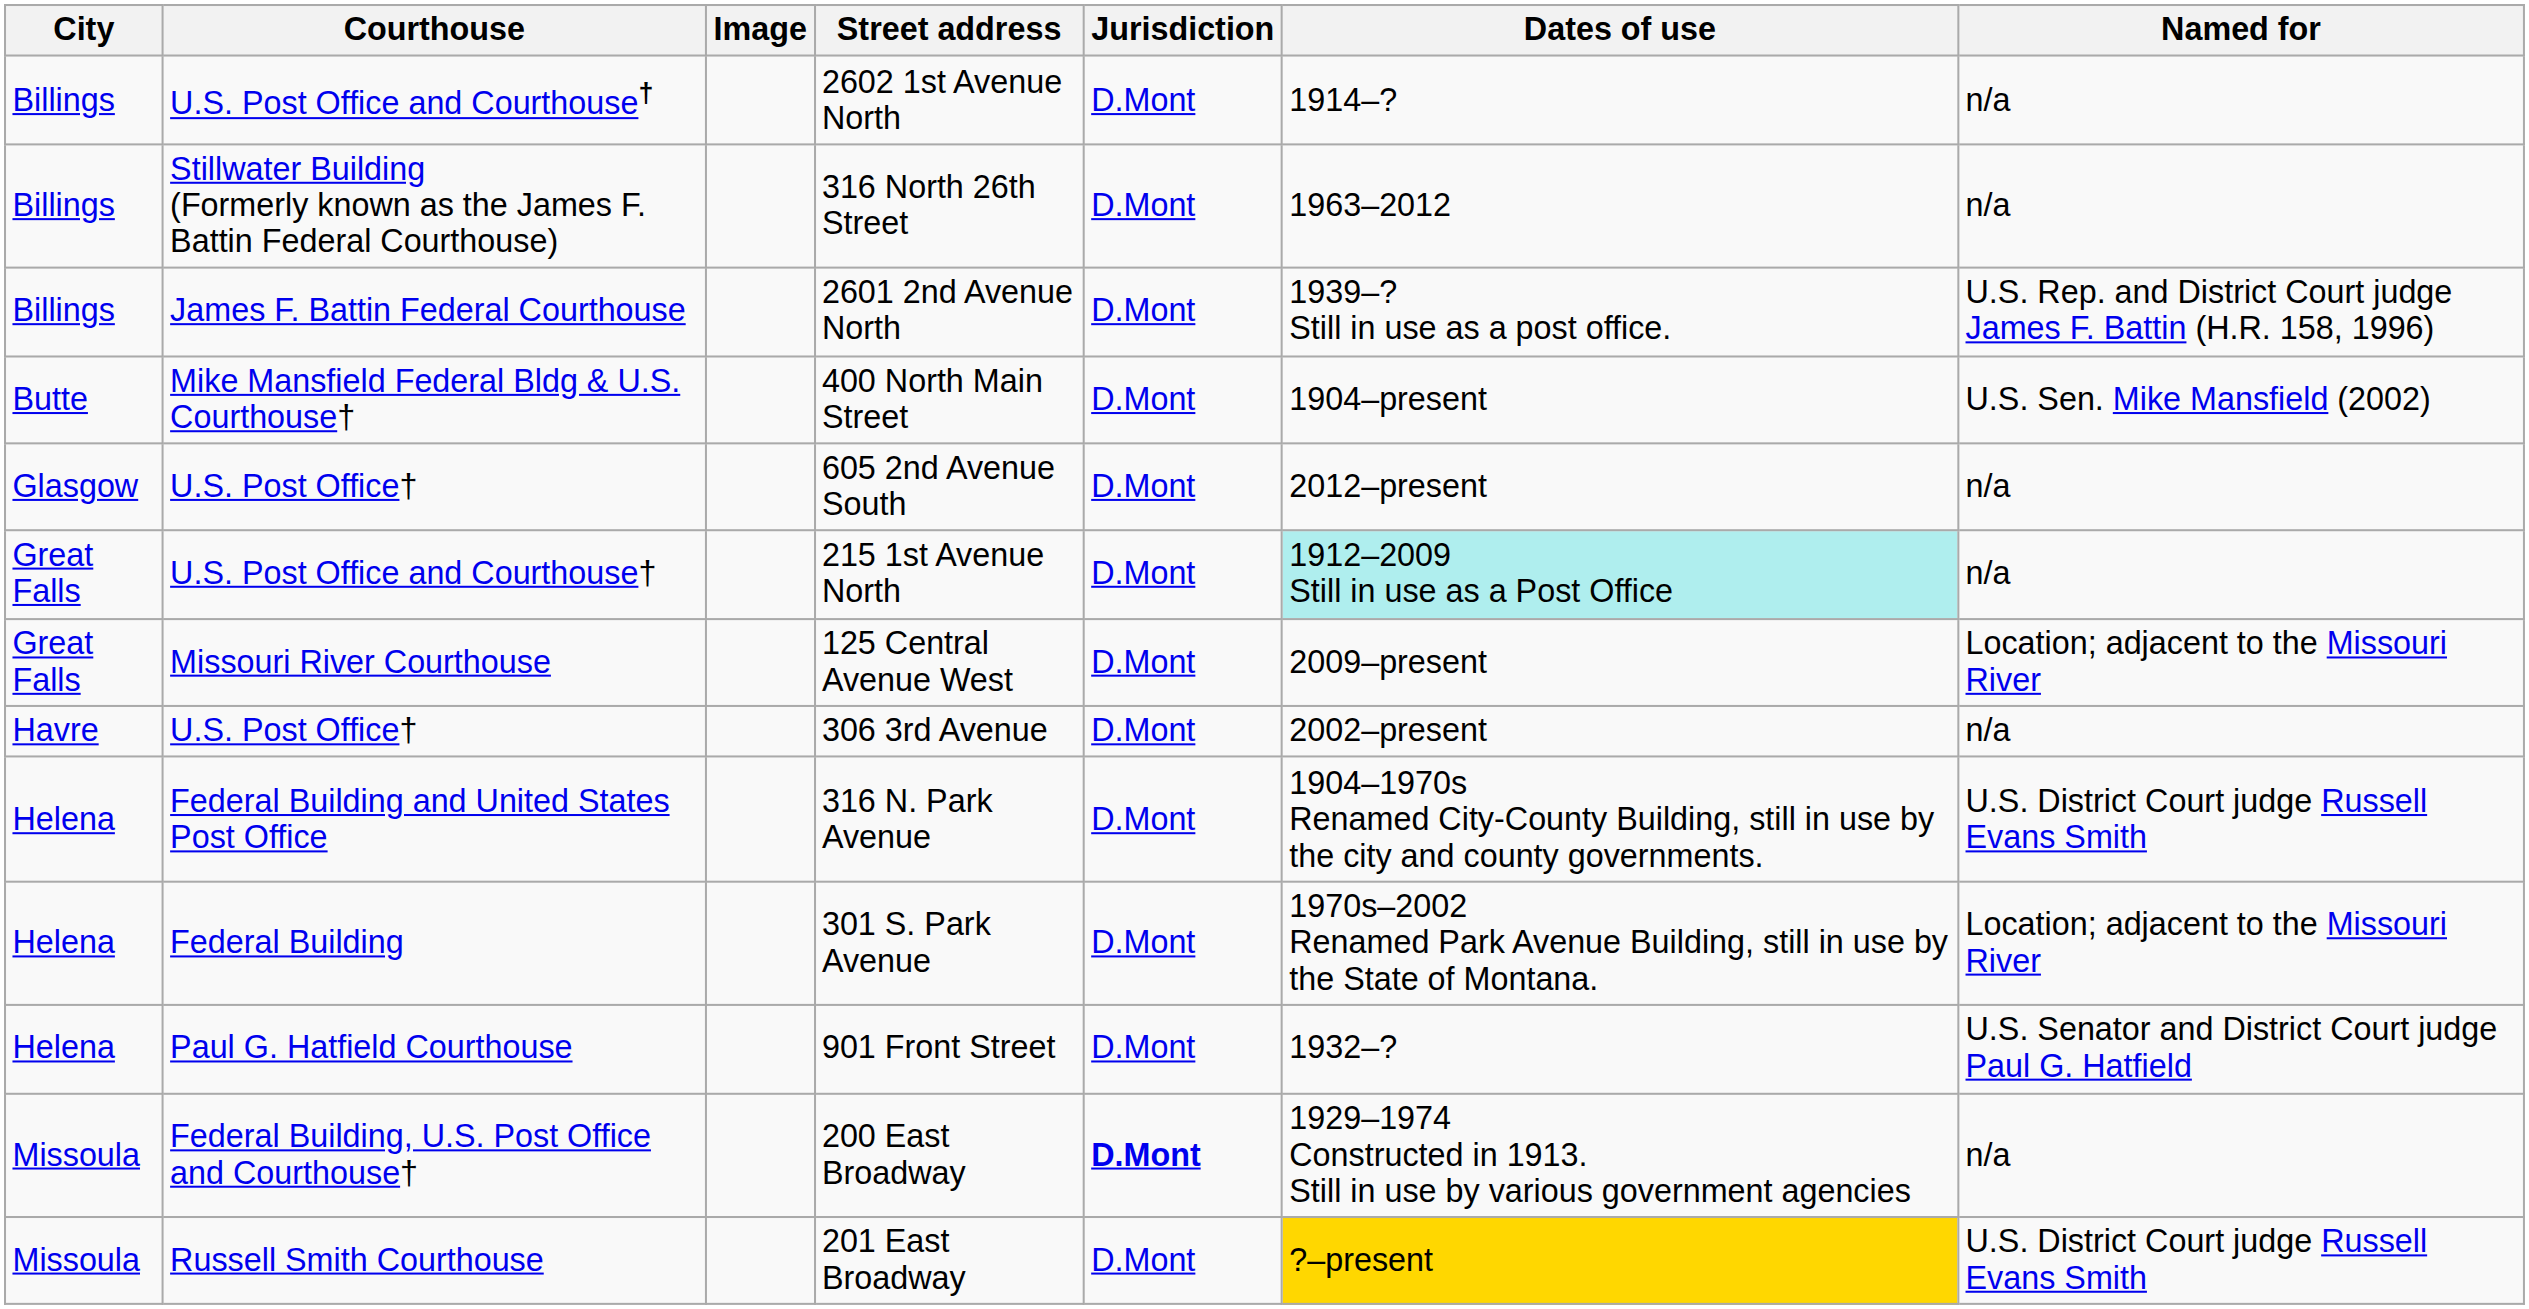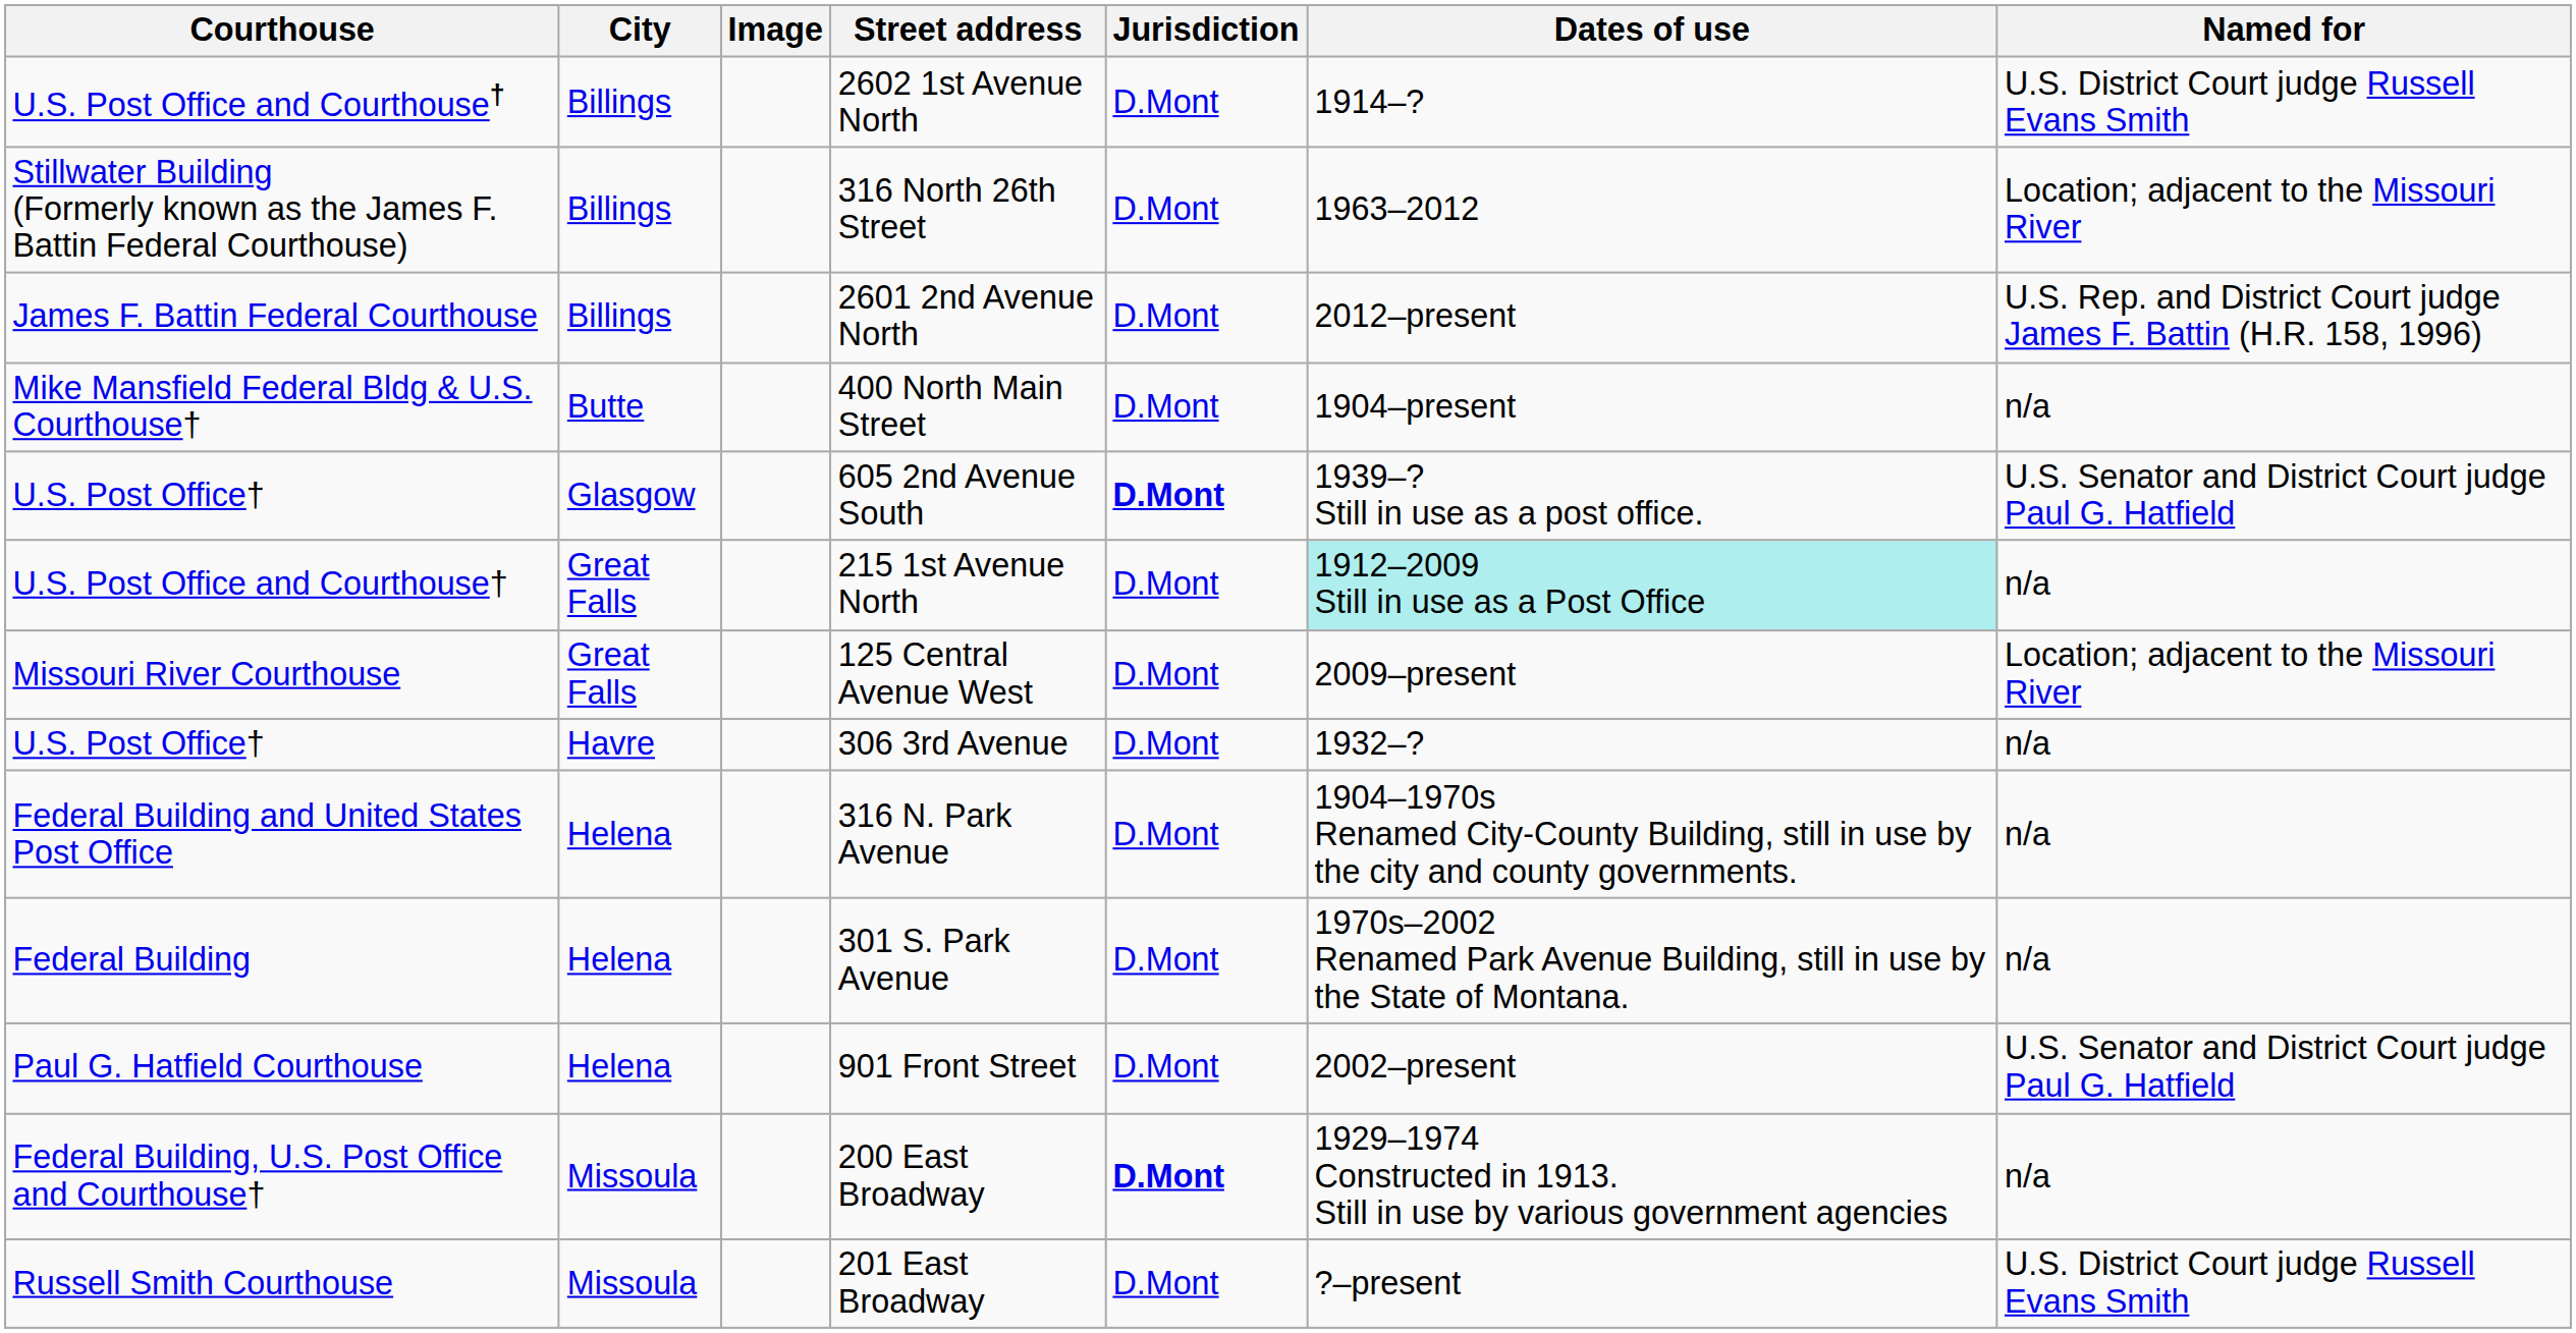columns swapped: Courthouse <-> City
2602 1st Avenue North | Named for: n/a -> U.S. District Court judge Russell Evans Smith
316 North 26th Street | Named for: n/a -> Location; adjacent to the Missouri River
2601 2nd Avenue North | Dates of use: 1939–? Still in use as a post office. -> 2012–present
400 North Main Street | Named for: U.S. Sen. Mike Mansfield (2002) -> n/a
605 2nd Avenue South | Jurisdiction: normal -> bold
605 2nd Avenue South | Dates of use: 2012–present -> 1939–? Still in use as a post office.
605 2nd Avenue South | Named for: n/a -> U.S. Senator and District Court judge Paul G. Hatfield
306 3rd Avenue | Dates of use: 2002–present -> 1932–?
316 N. Park Avenue | Named for: U.S. District Court judge Russell Evans Smith -> n/a
301 S. Park Avenue | Named for: Location; adjacent to the Missouri River -> n/a
901 Front Street | Dates of use: 1932–? -> 2002–present
201 East Broadway | Dates of use: gold background -> no background
